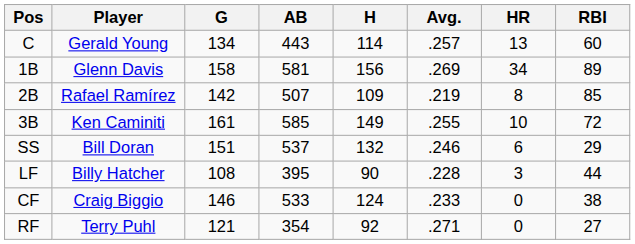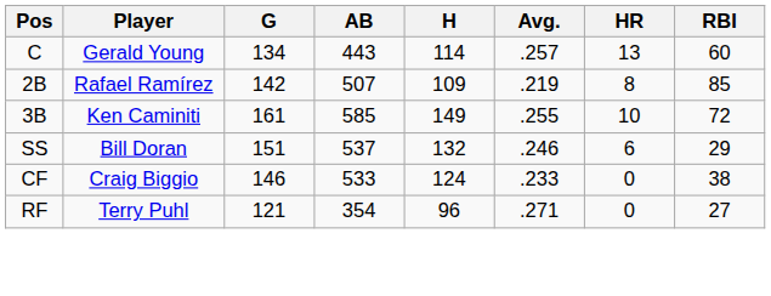- row: 1B | Glenn Davis | 158 | 581 | 156 | .269 | 34 | 89
- row: LF | Billy Hatcher | 108 | 395 | 90 | .228 | 3 | 44
RF | H: 92 -> 96
